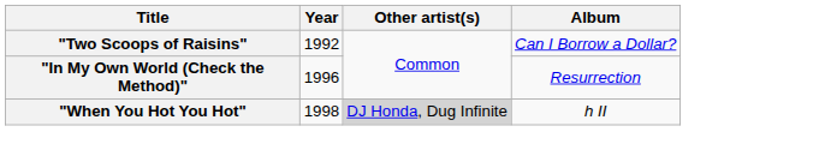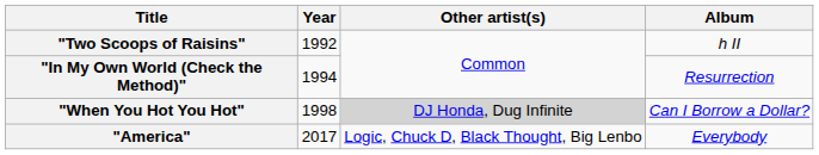"Two Scoops of Raisins" | Album: Can I Borrow a Dollar? -> h II
"In My Own World (Check the Method)" | Year: 1996 -> 1994
"When You Hot You Hot" | Album: h II -> Can I Borrow a Dollar?
+ row: "America" | 2017 | Logic, Chuck D, Black Thought, Big Lenbo | Everybody
